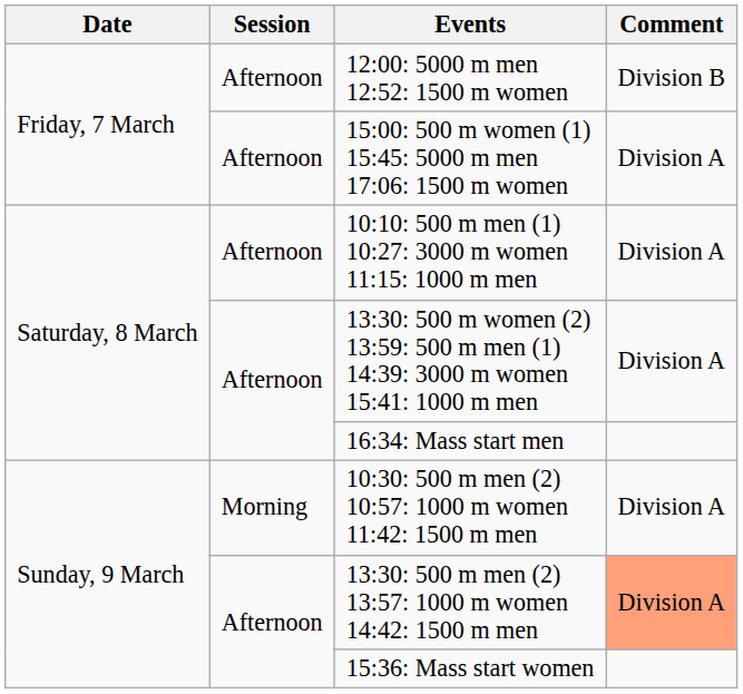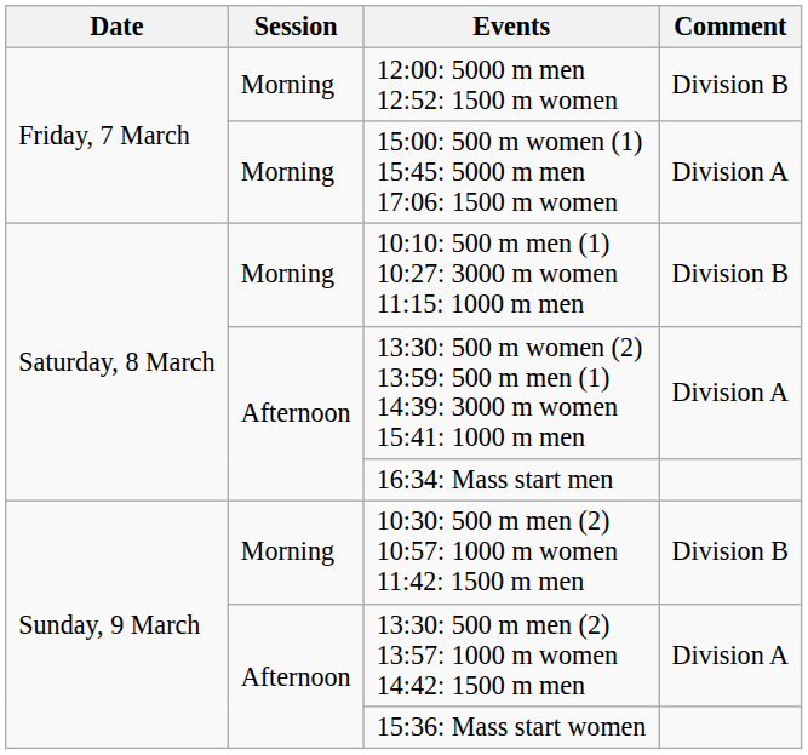12:00: 5000 m men 12:52: 1500 m women | Session: Afternoon -> Morning
15:00: 500 m women (1) 15:45: 5000 m men 17:06: 1500 m women | Session: Afternoon -> Morning
10:10: 500 m men (1) 10:27: 3000 m women 11:15: 1000 m men | Session: Afternoon -> Morning
10:10: 500 m men (1) 10:27: 3000 m women 11:15: 1000 m men | Comment: Division A -> Division B
10:30: 500 m men (2) 10:57: 1000 m women 11:42: 1500 m men | Comment: Division A -> Division B
13:30: 500 m men (2) 13:57: 1000 m women 14:42: 1500 m men | Comment: lightsalmon background -> no background
